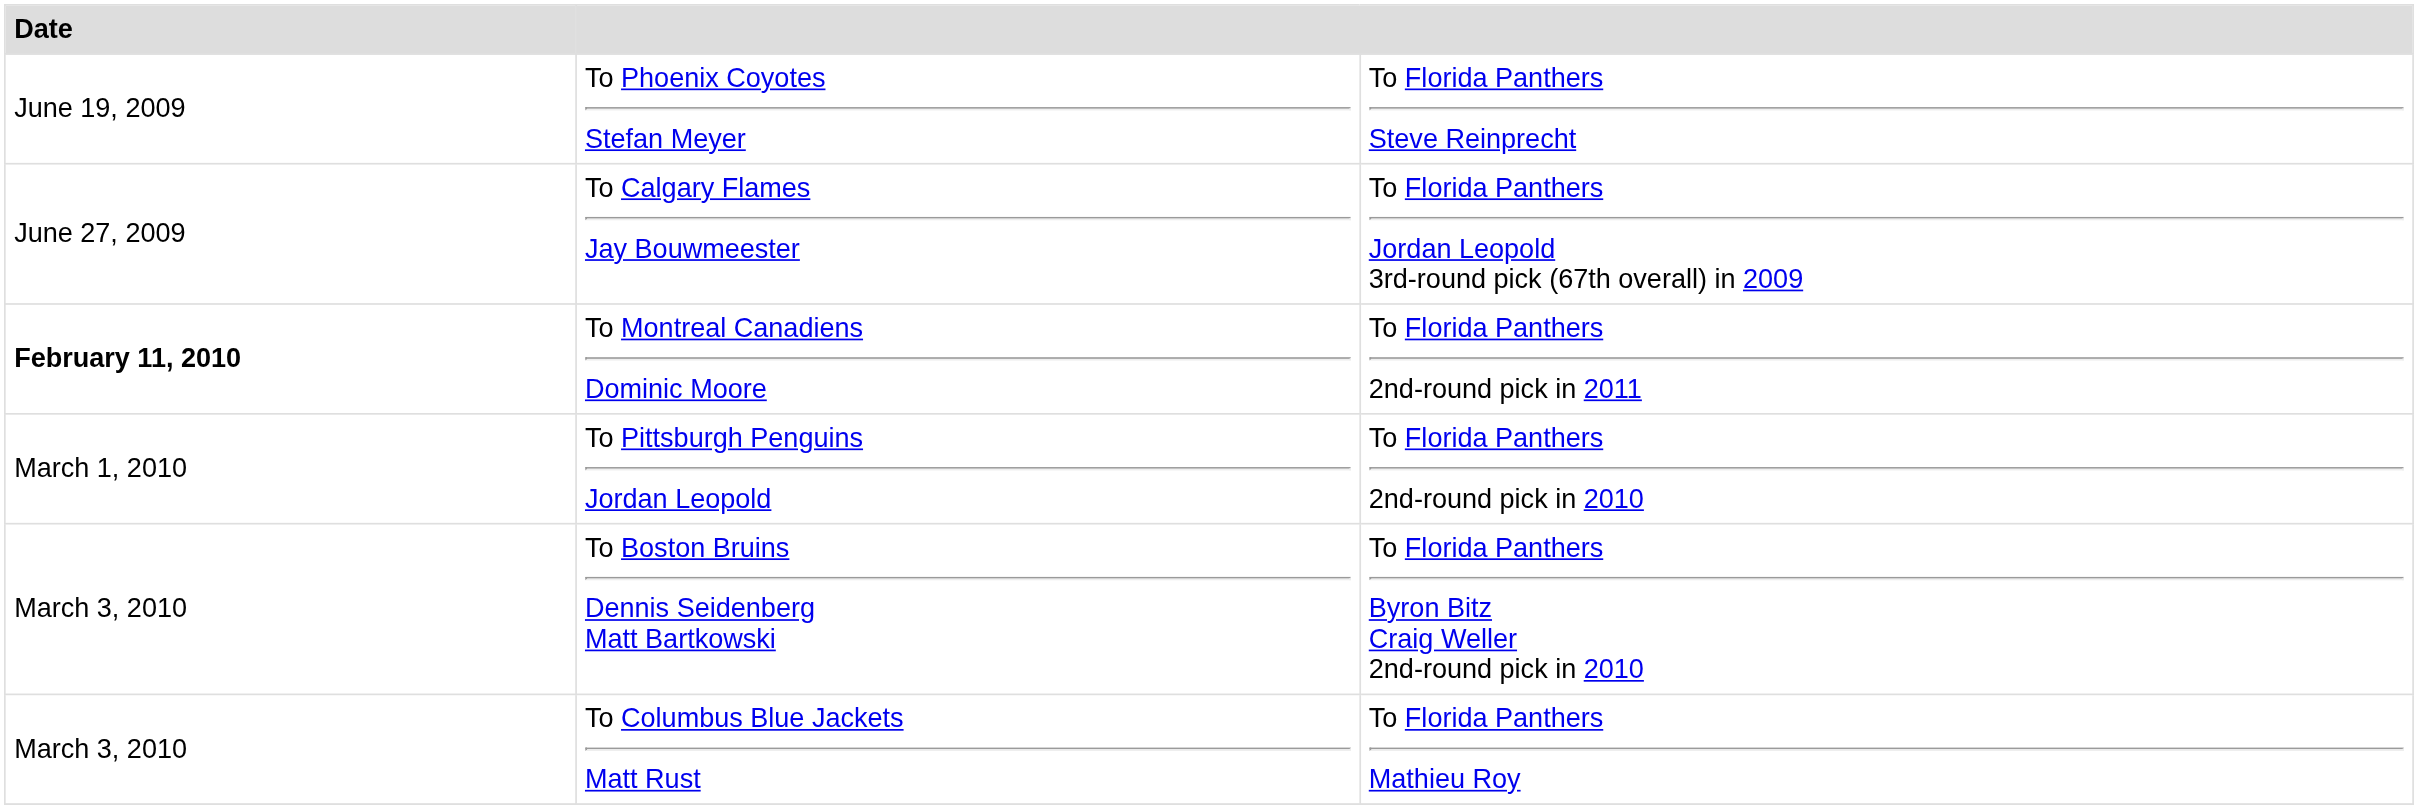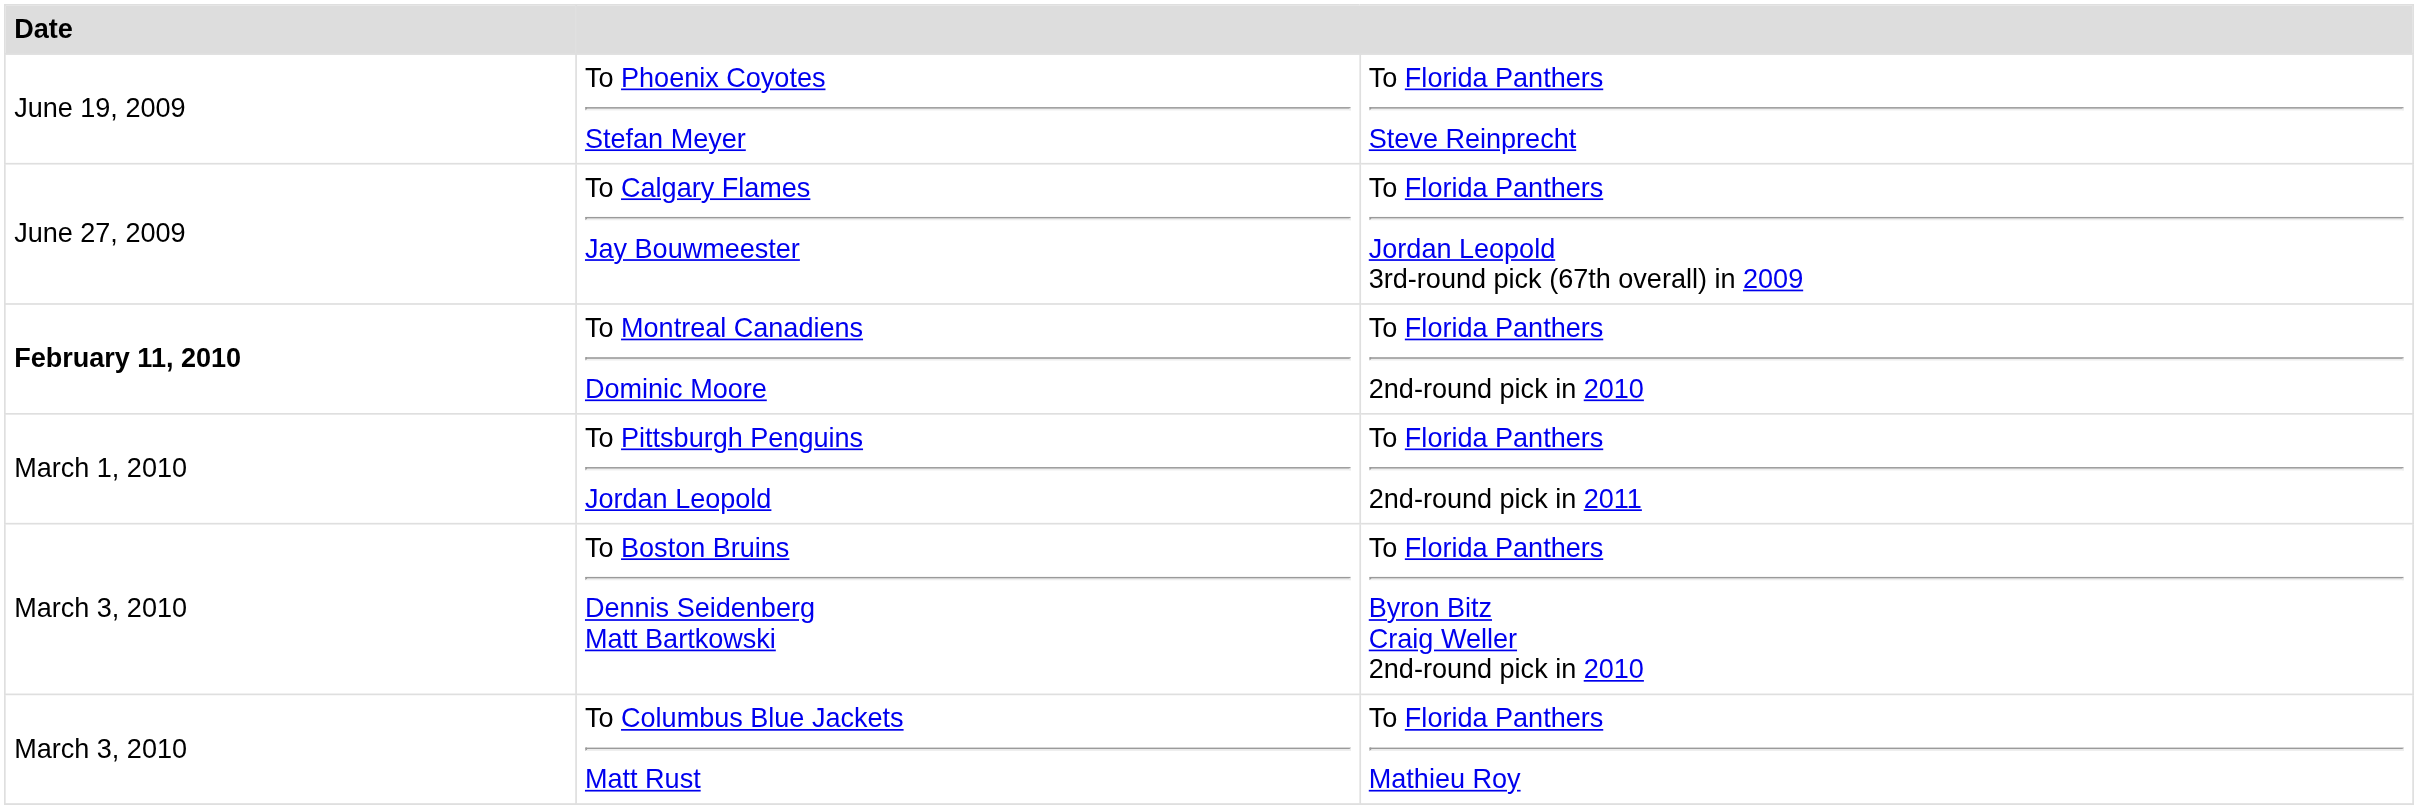To Montreal Canadiens Dominic Moore | column 3: To Florida Panthers 2nd-round pick in 2011 -> To Florida Panthers 2nd-round pick in 2010
To Pittsburgh Penguins Jordan Leopold | column 3: To Florida Panthers 2nd-round pick in 2010 -> To Florida Panthers 2nd-round pick in 2011
